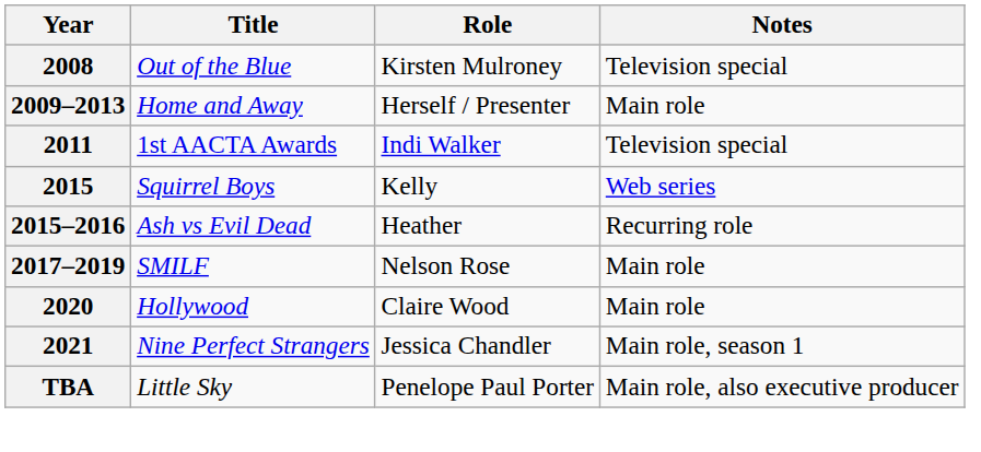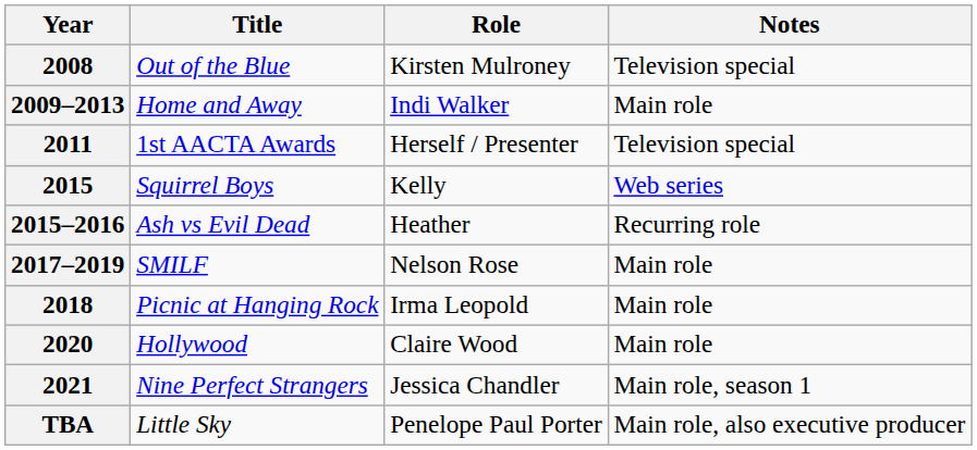2009–2013 | Role: Herself / Presenter -> Indi Walker
2011 | Role: Indi Walker -> Herself / Presenter
+ row: 2018 | Picnic at Hanging Rock | Irma Leopold | Main role
